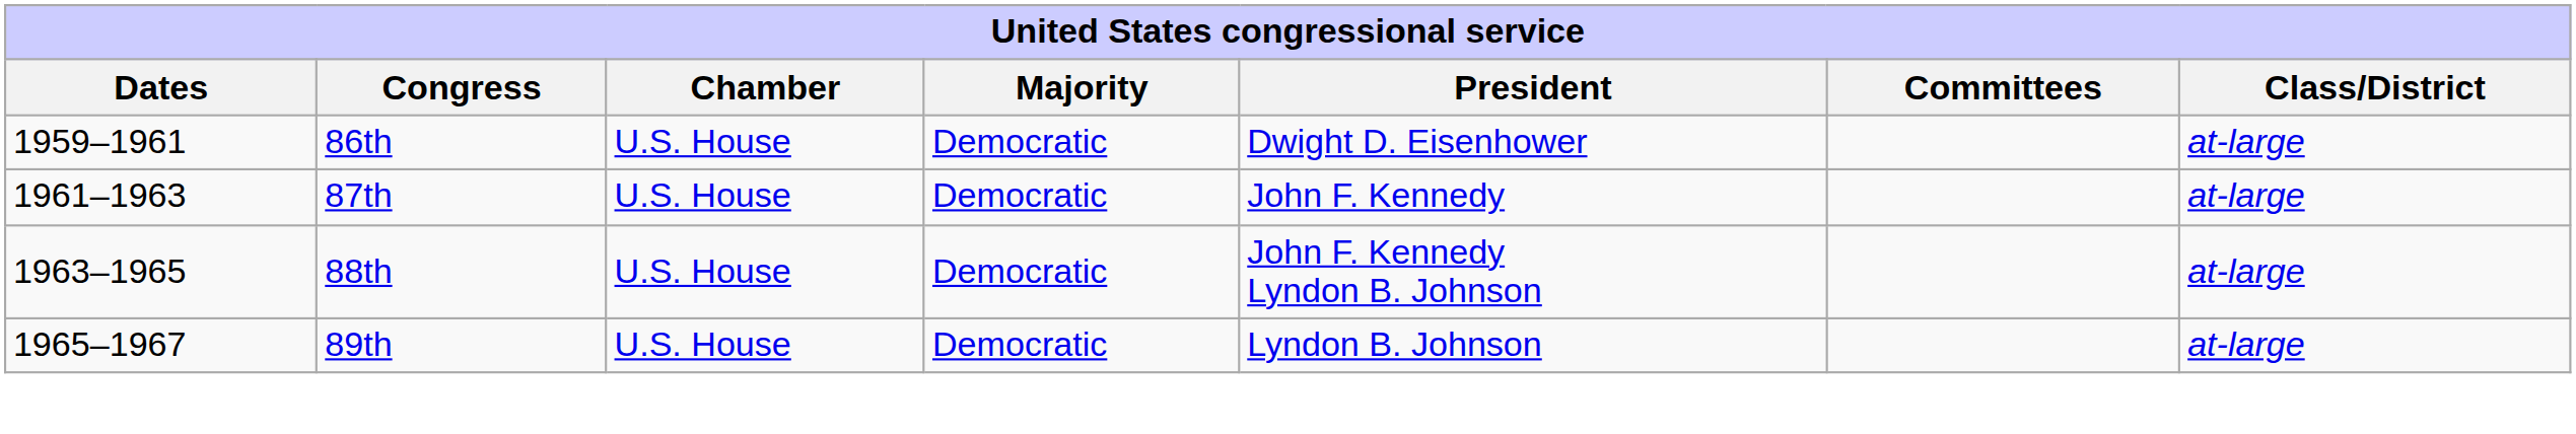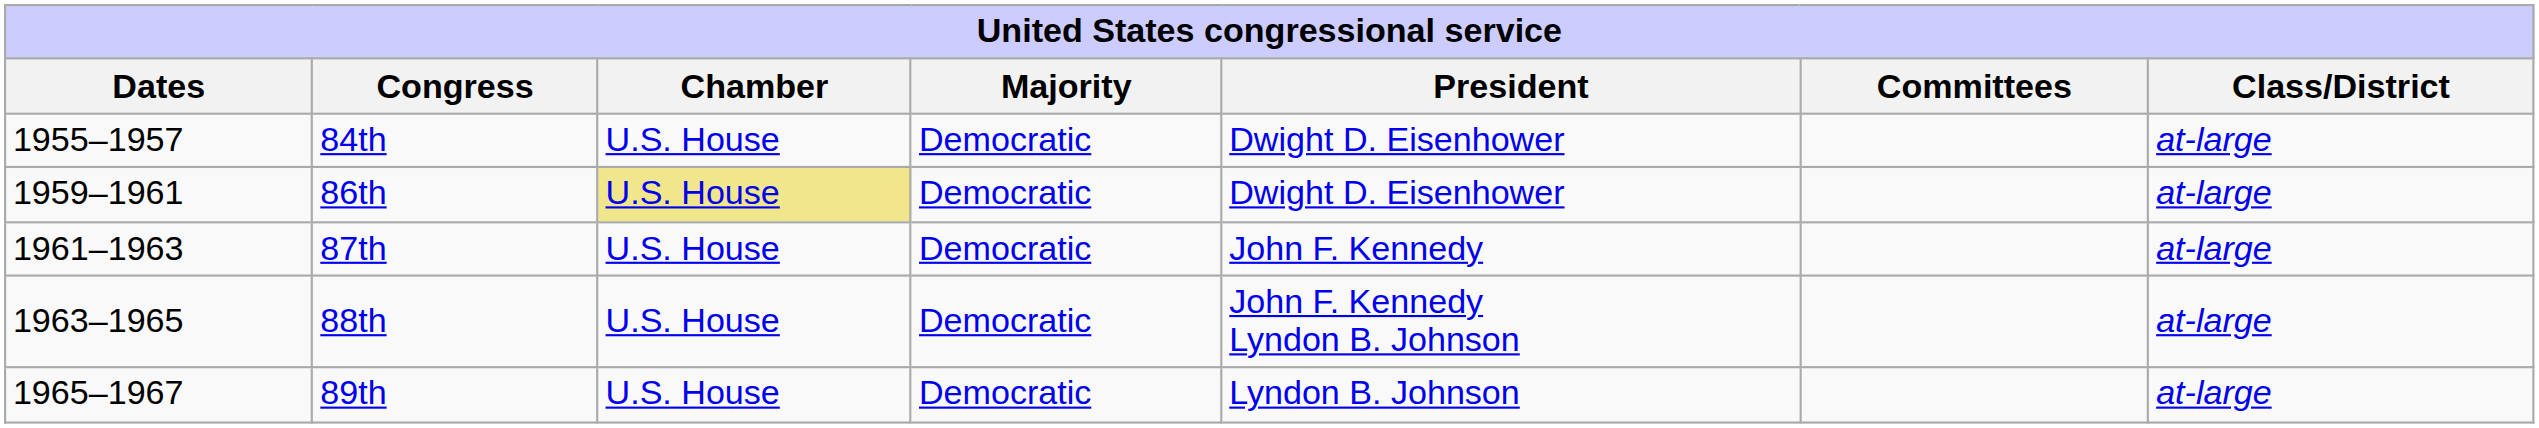+ row: 1955–1957 | 84th | U.S. House | Democratic | Dwight D. Eisenhower | at-large
86th | Chamber: no background -> khaki background
